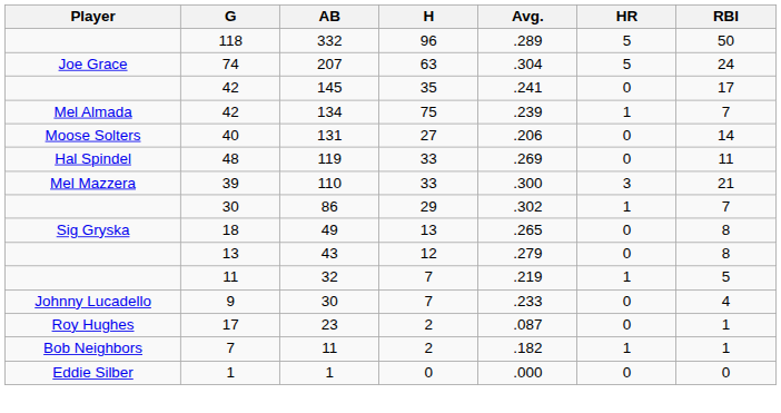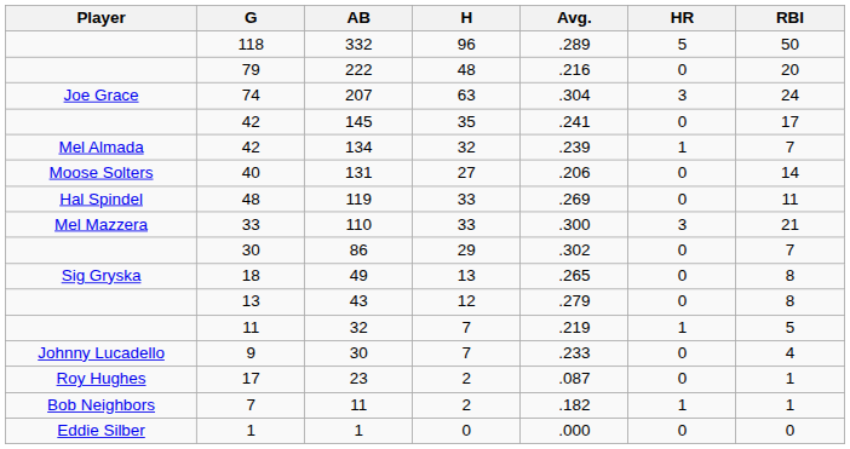+ row: 79 | 222 | 48 | .216 | 0 | 20
207 | HR: 5 -> 3
134 | H: 75 -> 32
110 | G: 39 -> 33
86 | HR: 1 -> 0
